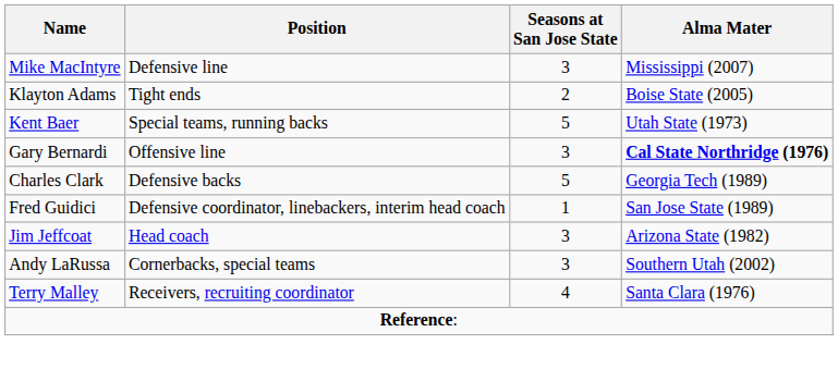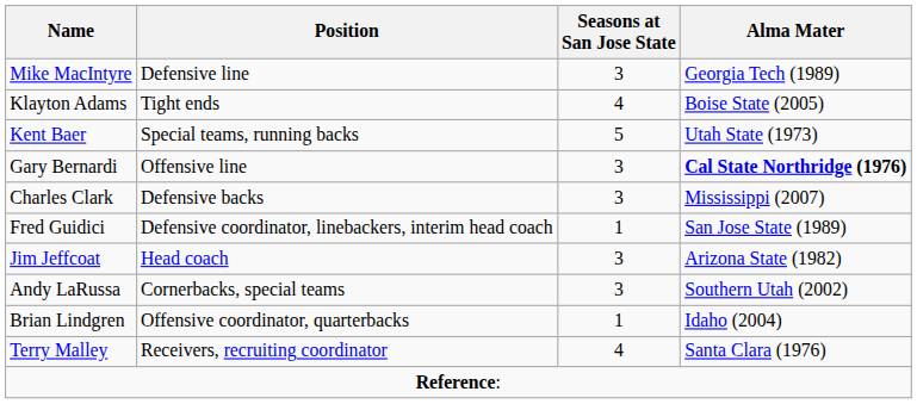Mike MacIntyre | Alma Mater: Mississippi (2007) -> Georgia Tech (1989)
Klayton Adams | Seasons at San Jose State: 2 -> 4
Charles Clark | Seasons at San Jose State: 5 -> 3
Charles Clark | Alma Mater: Georgia Tech (1989) -> Mississippi (2007)
+ row: Brian Lindgren | Offensive coordinator, quarterbacks | 1 | Idaho (2004)
